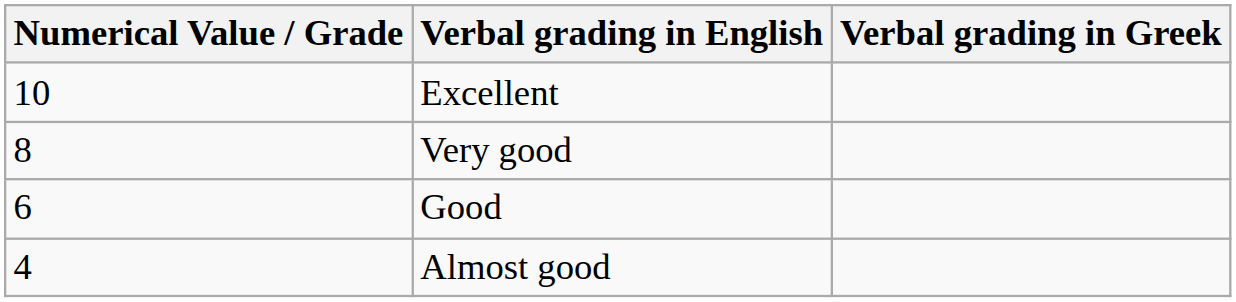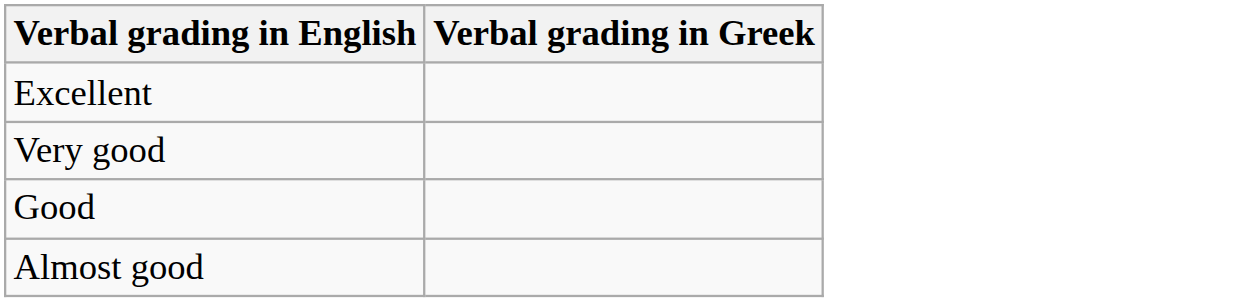- column: Numerical Value / Grade | 10 | 8 | 6 | 4
